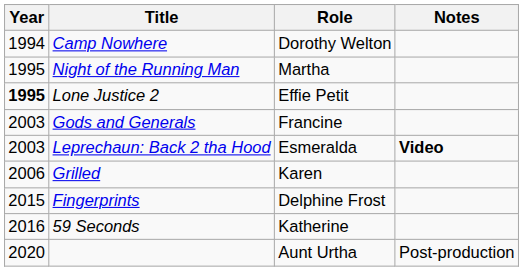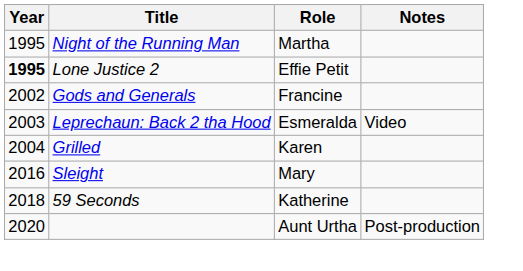- row: 1994 | Camp Nowhere | Dorothy Welton
Gods and Generals | Year: 2003 -> 2002
Leprechaun: Back 2 tha Hood | Notes: bold -> normal
Grilled | Year: 2006 -> 2004
- row: 2015 | Fingerprints | Delphine Frost
+ row: 2016 | Sleight | Mary
59 Seconds | Year: 2016 -> 2018
